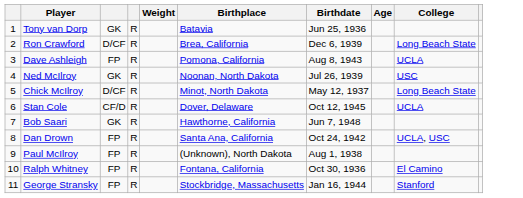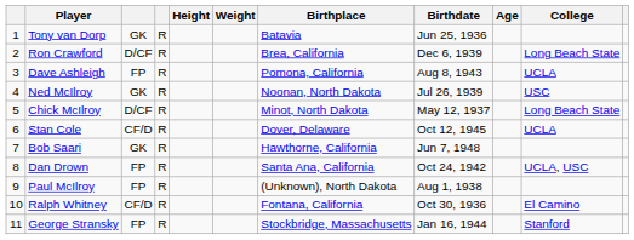+ column: Height
Ralph Whitney | column 3: FP -> CF/D
